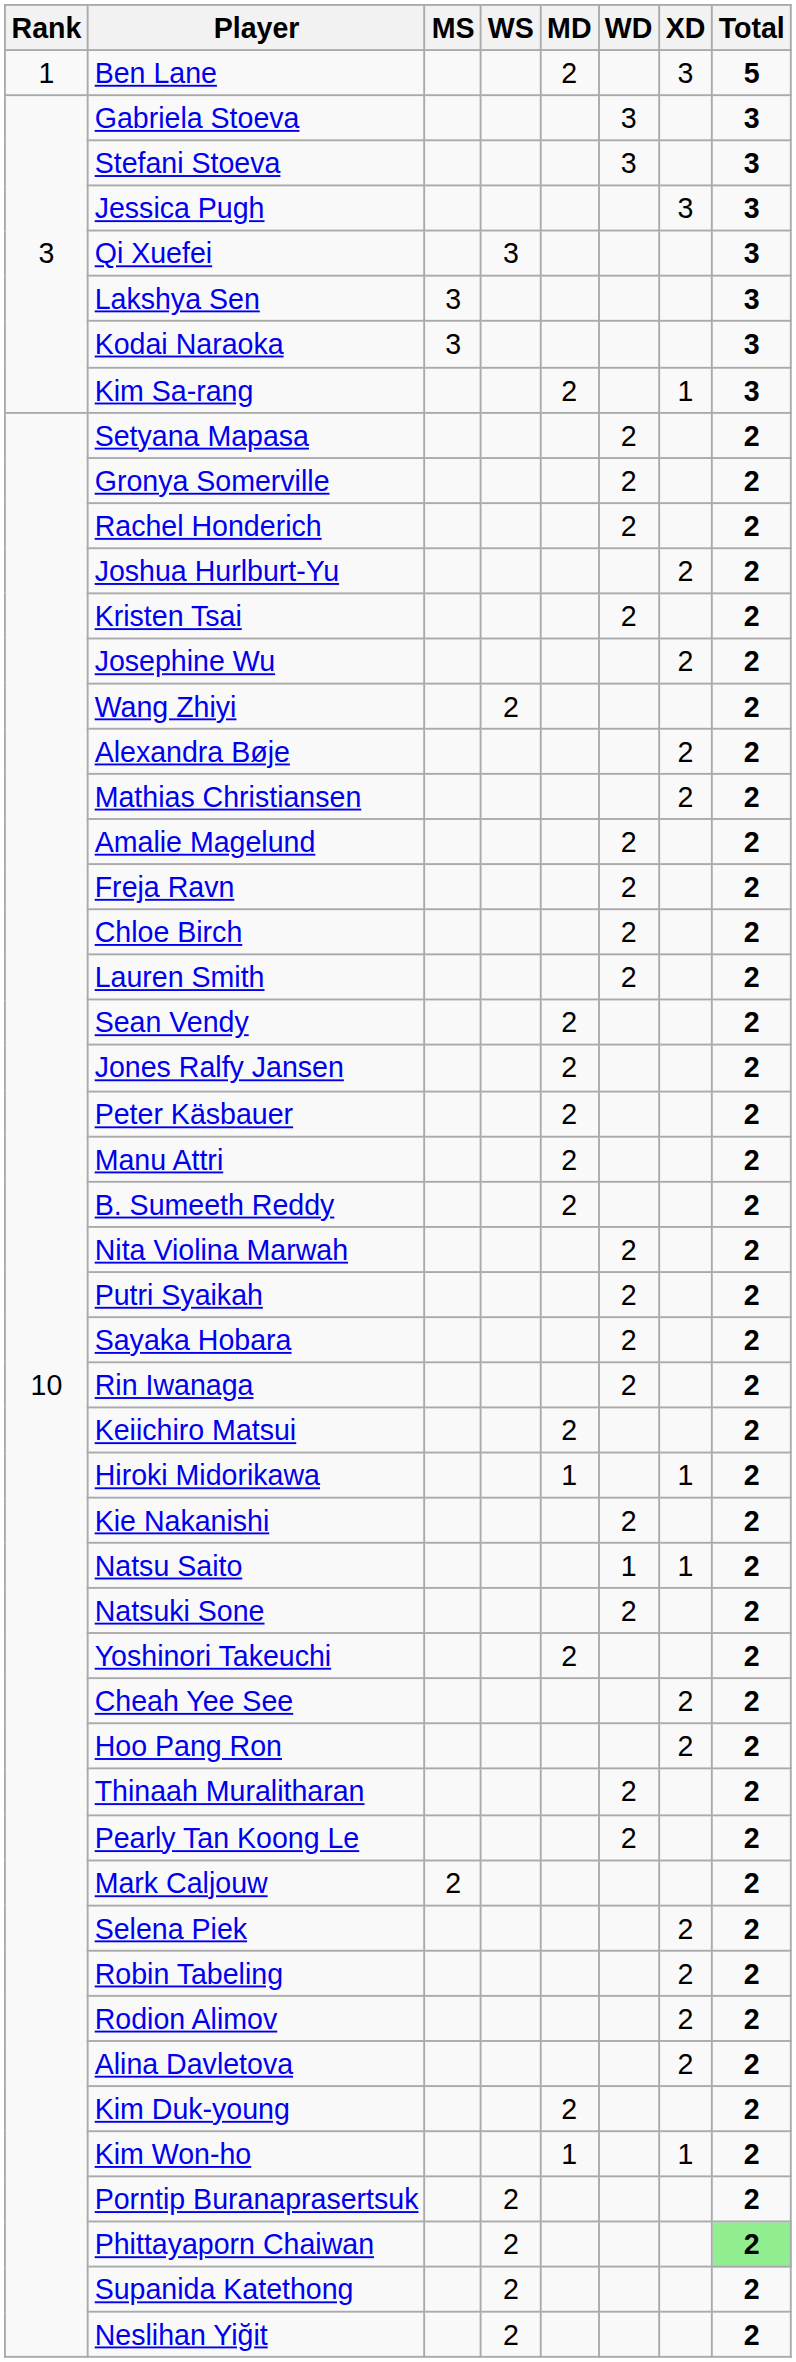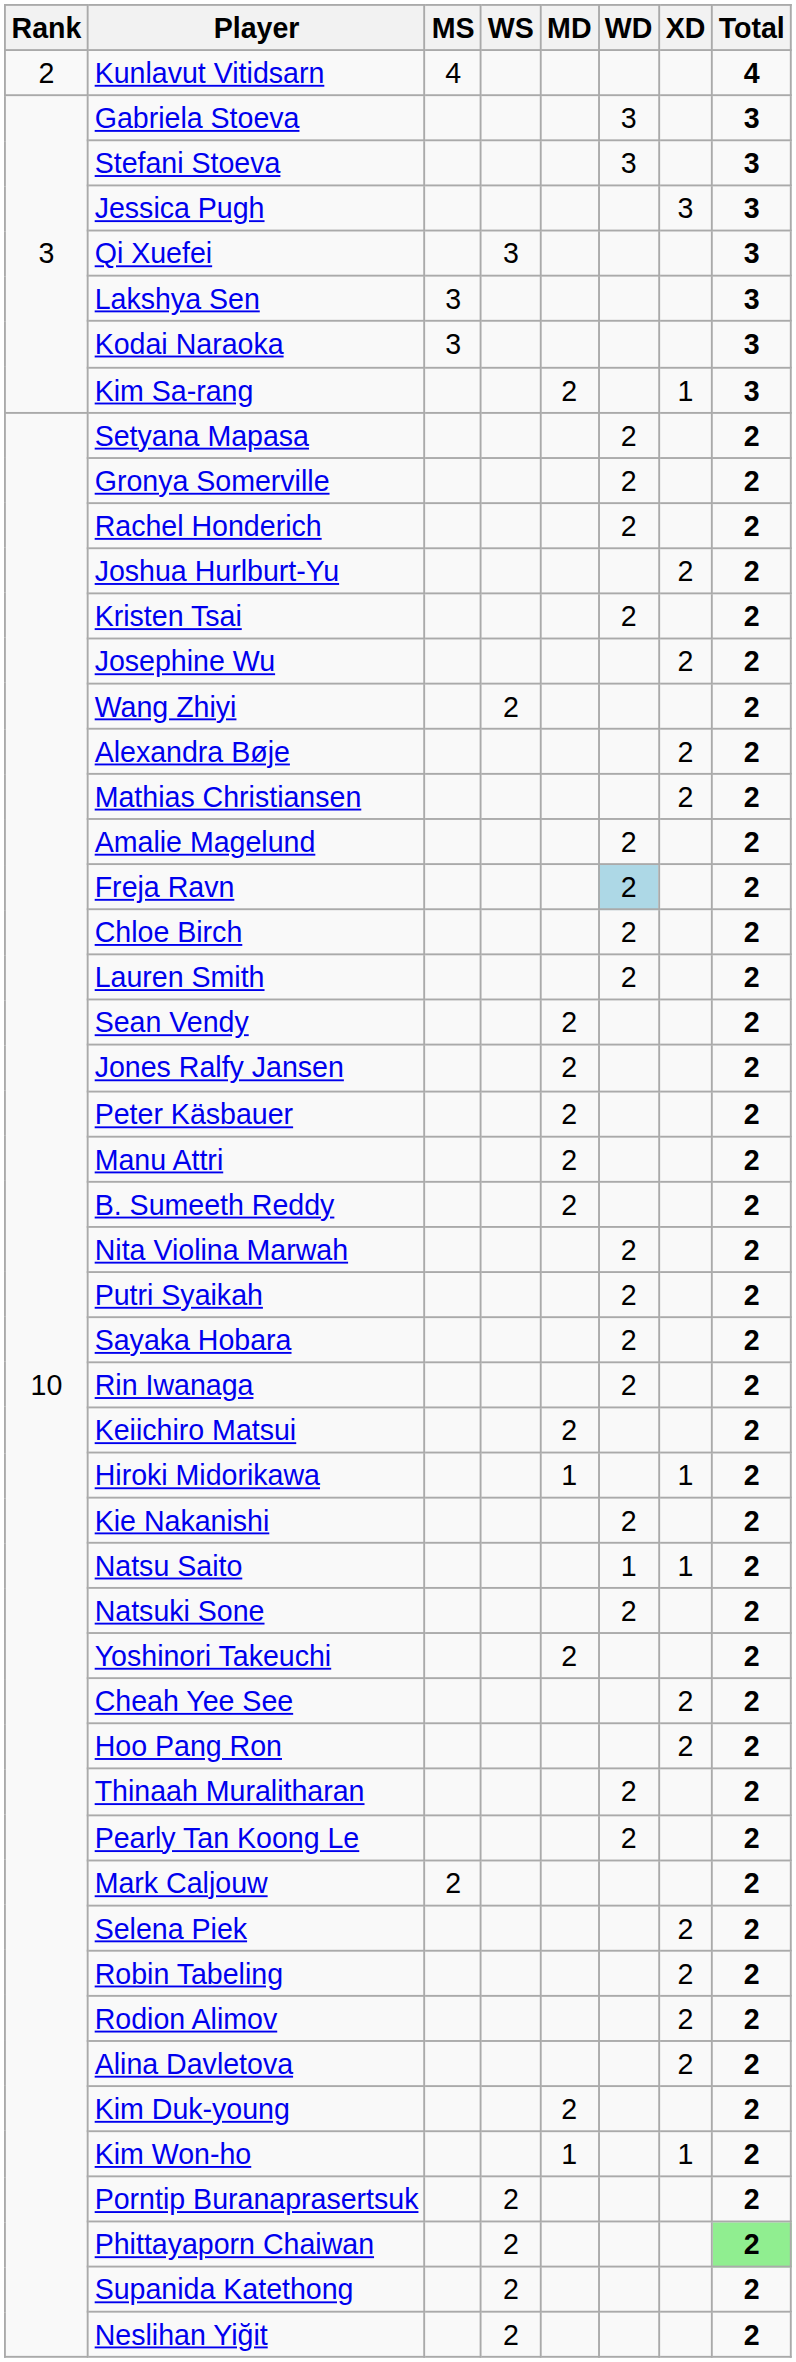- row: 1 | Ben Lane | 2 | 3 | 5
+ row: 2 | Kunlavut Vitidsarn | 4 | 4
Freja Ravn | WD: no background -> lightblue background
